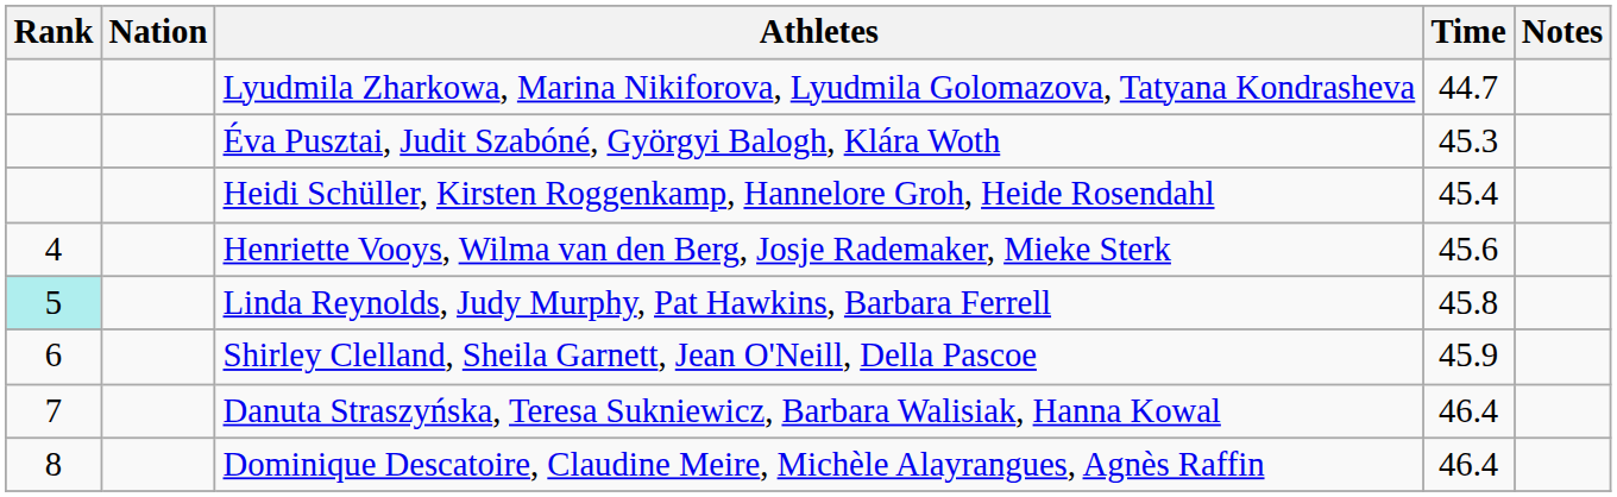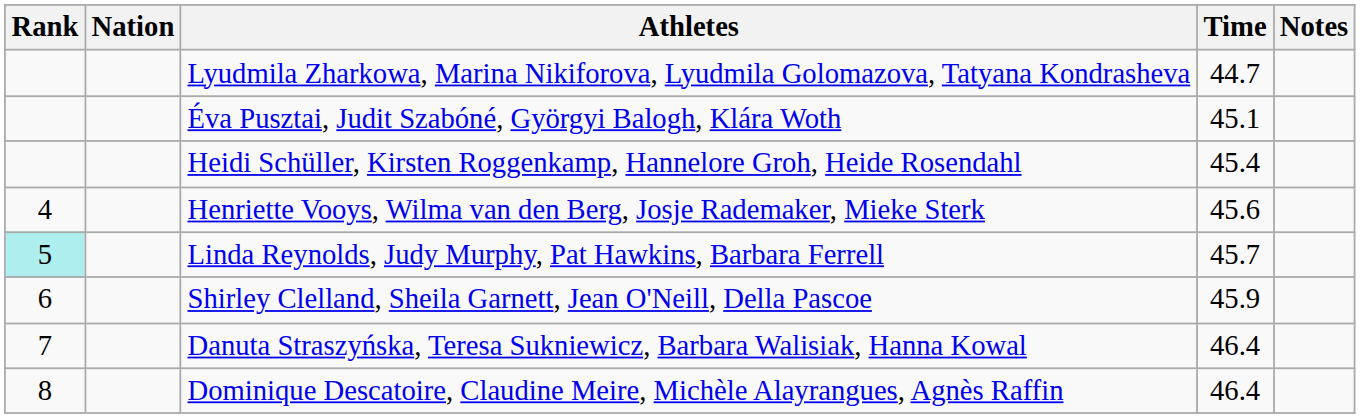Éva Pusztai, Judit Szabóné, Györgyi Balogh, Klára Woth | Time: 45.3 -> 45.1
Linda Reynolds, Judy Murphy, Pat Hawkins, Barbara Ferrell | Time: 45.8 -> 45.7
